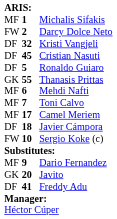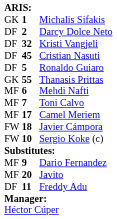Michalis Sifakis | column 1: MF -> GK
Darcy Dolce Neto | column 1: FW -> DF
Javier Cámpora | column 1: DF -> FW
Javito | column 1: GK -> MF
Freddy Adu | column 2: 41 -> 11
